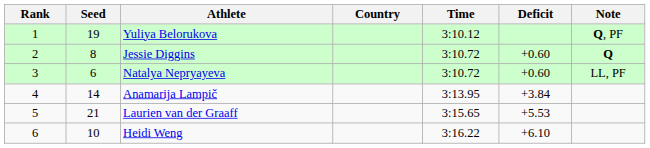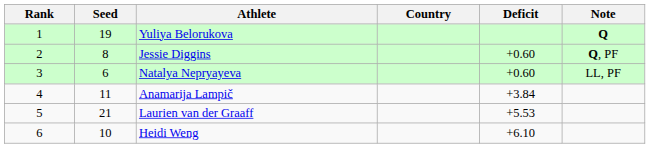- column: Time | 3:10.12 | 3:10.72 | 3:10.72 | 3:13.95 | 3:15.65 | 3:16.22
Yuliya Belorukova | Note: Q, PF -> Q
Jessie Diggins | Note: Q -> Q, PF
Anamarija Lampič | Seed: 14 -> 11
